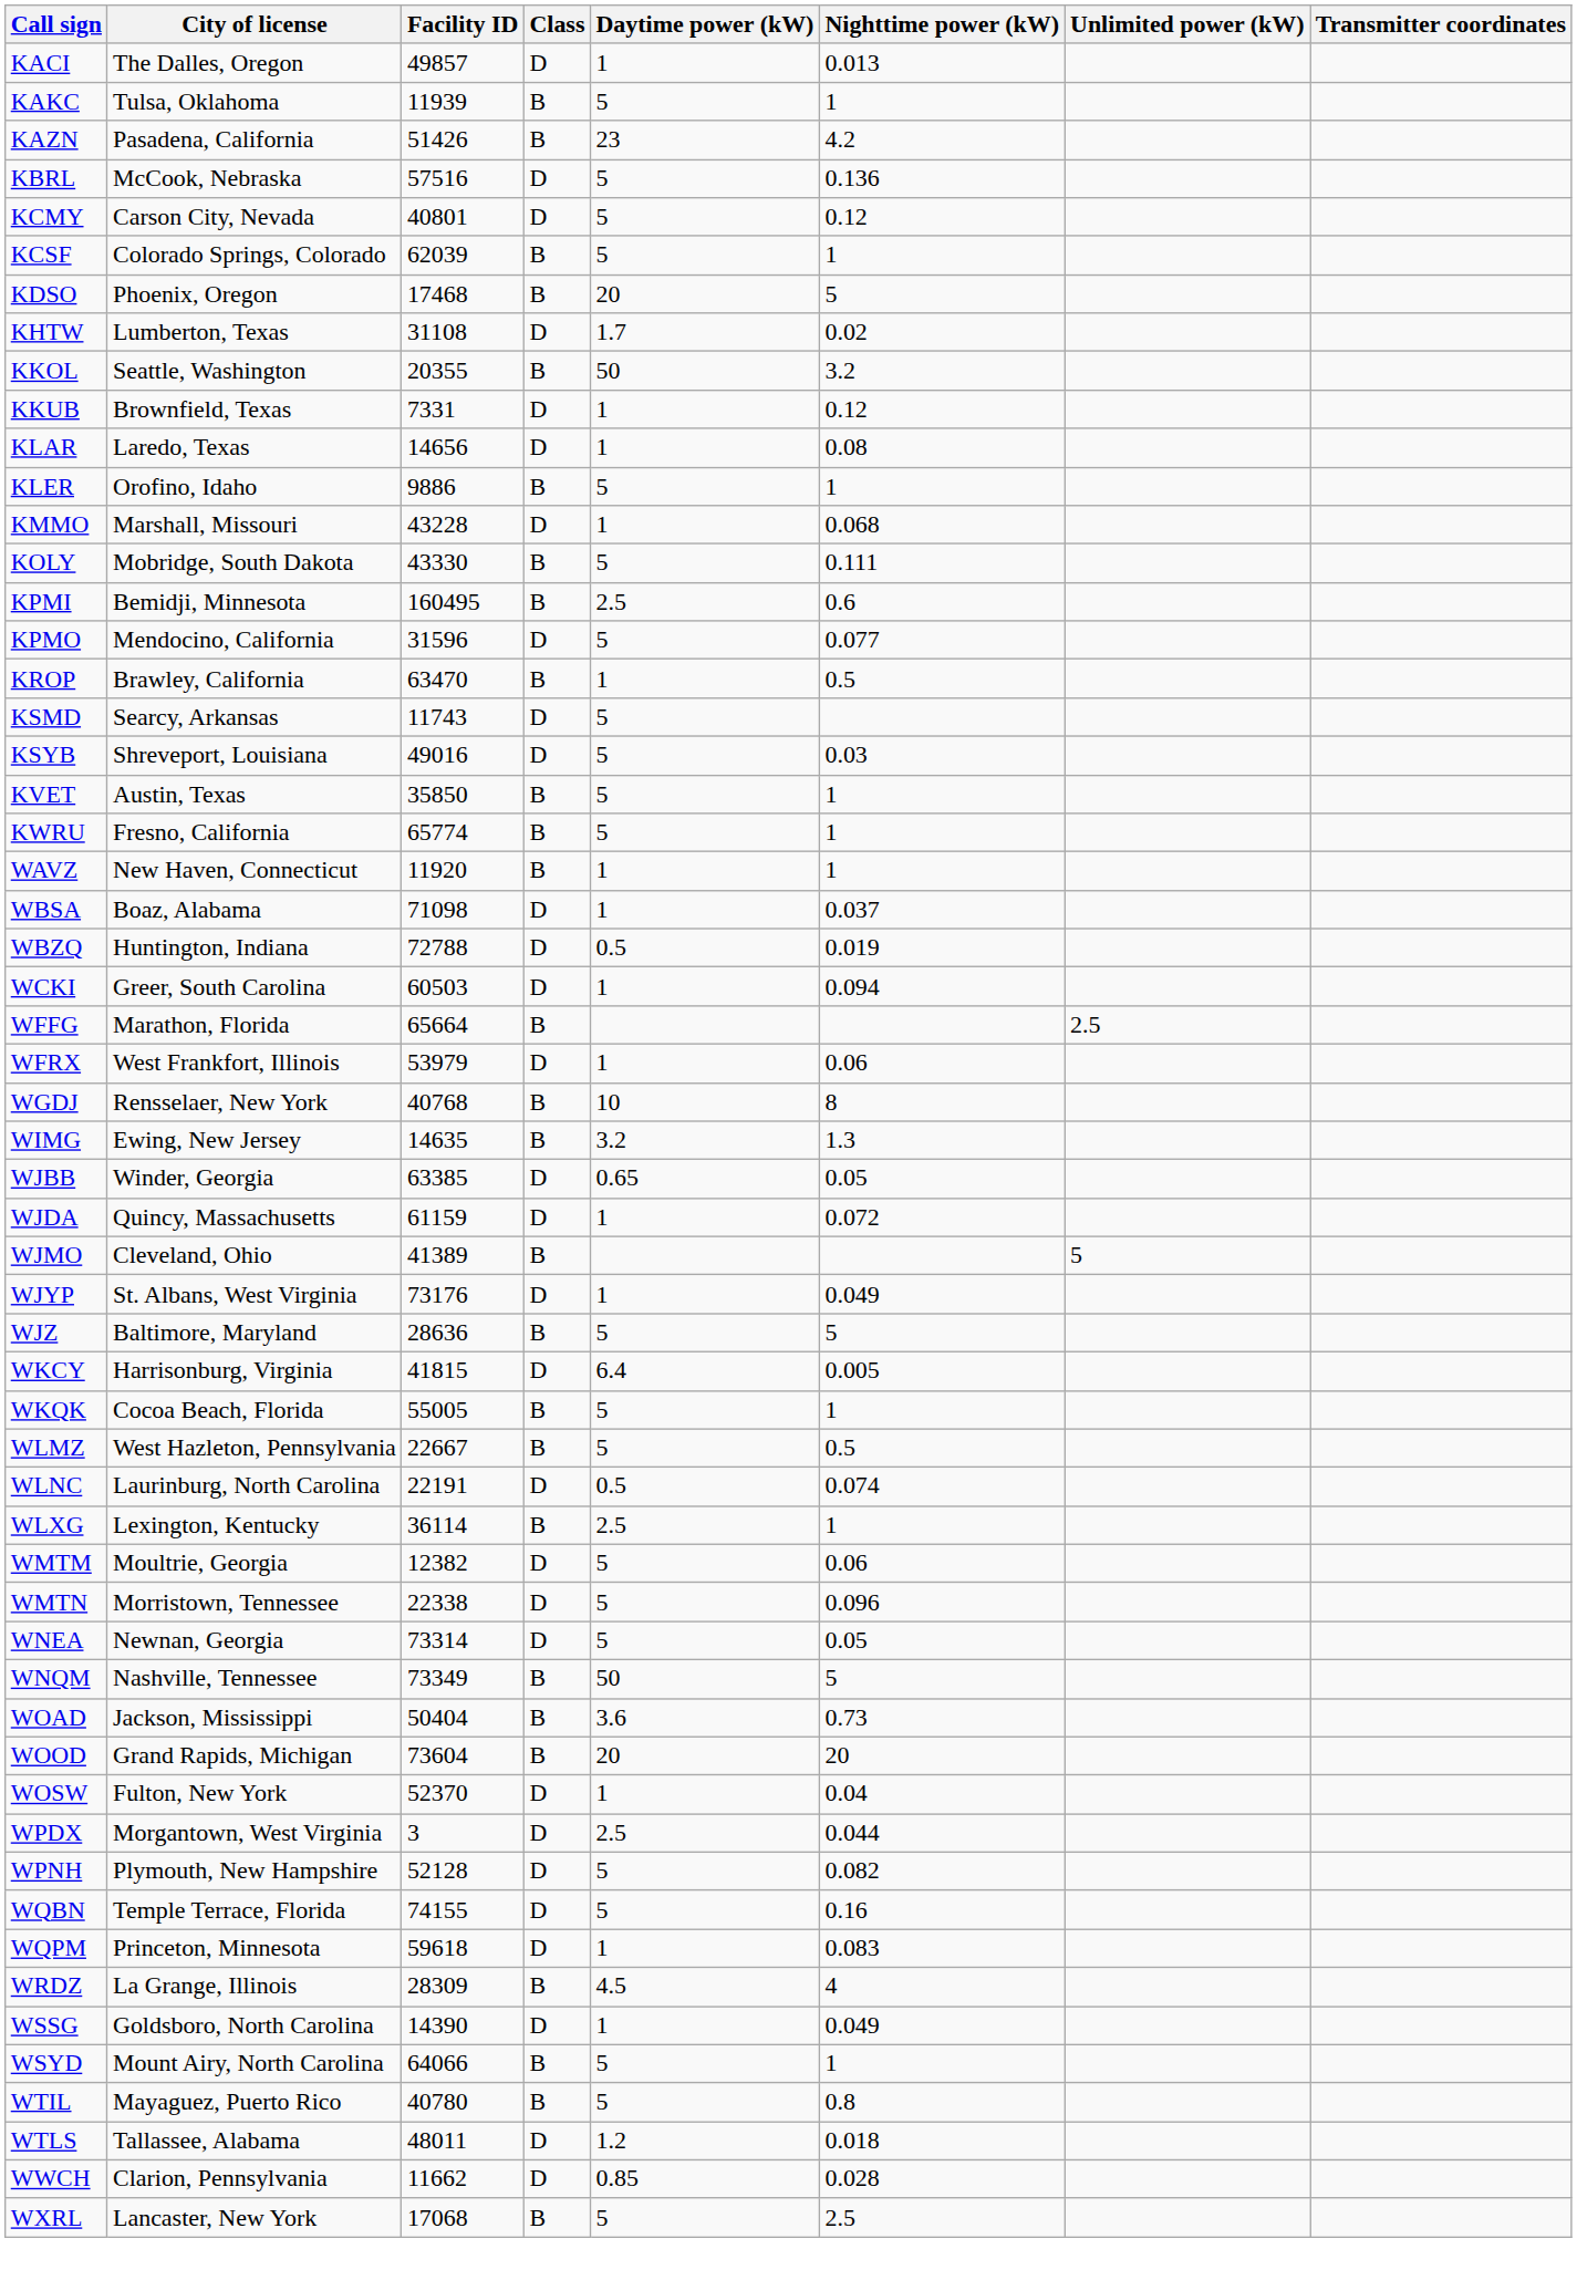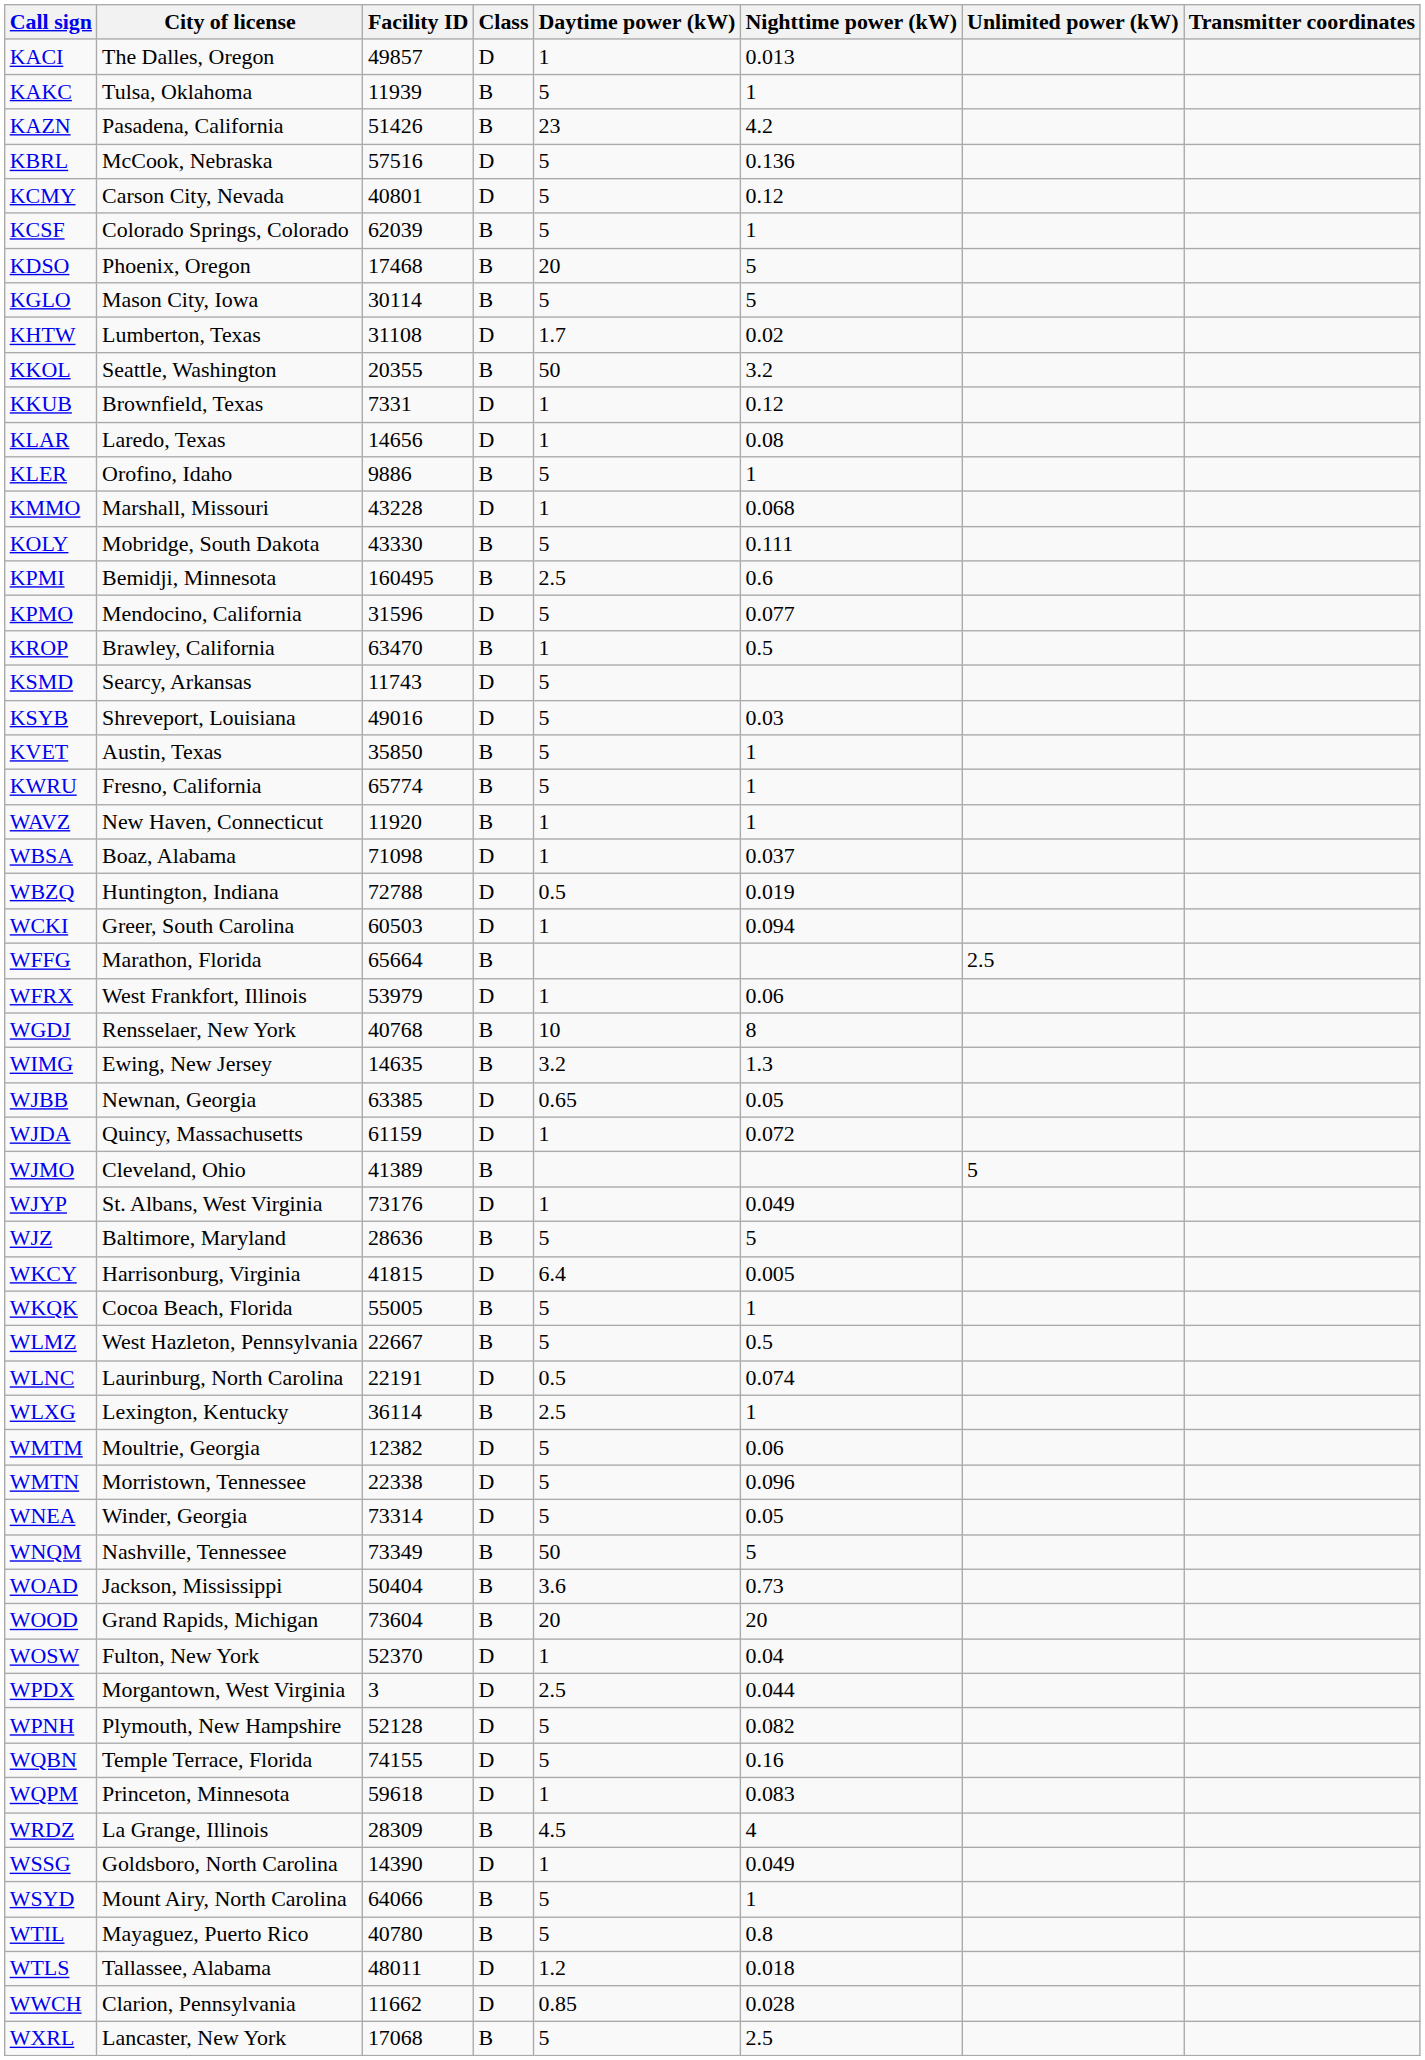+ row: KGLO | Mason City, Iowa | 30114 | B | 5 | 5
WJBB | City of license: Winder, Georgia -> Newnan, Georgia
WNEA | City of license: Newnan, Georgia -> Winder, Georgia
